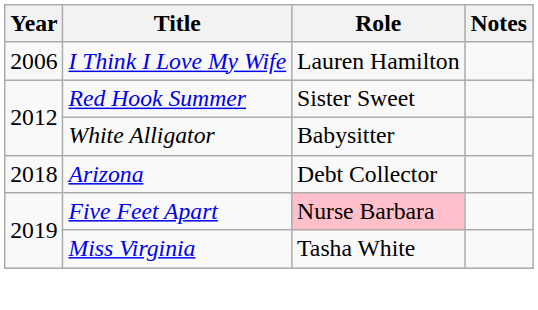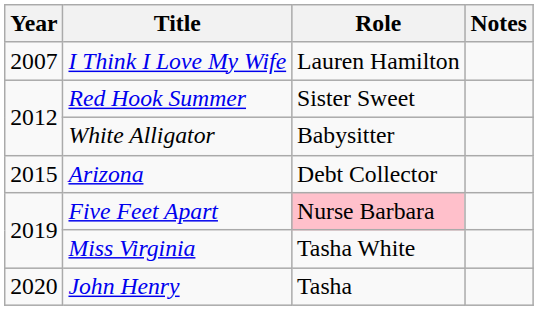I Think I Love My Wife | Year: 2006 -> 2007
Arizona | Year: 2018 -> 2015
+ row: 2020 | John Henry | Tasha
